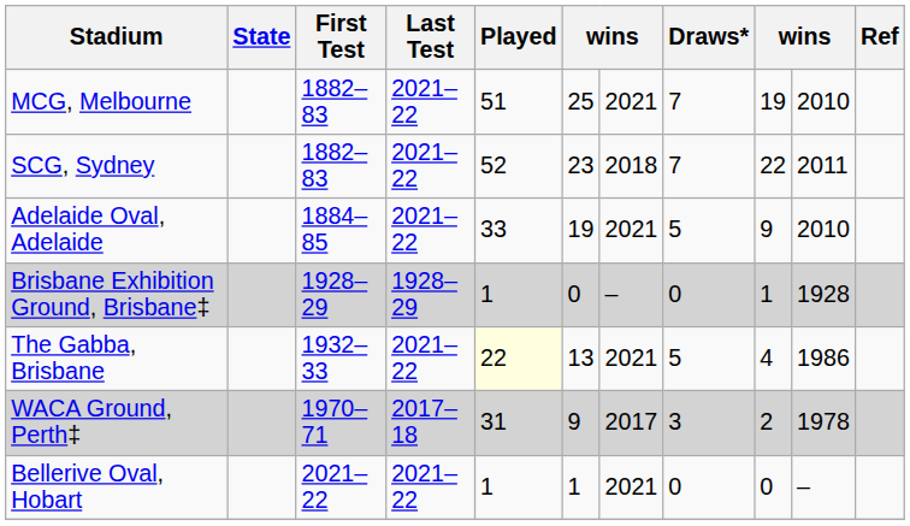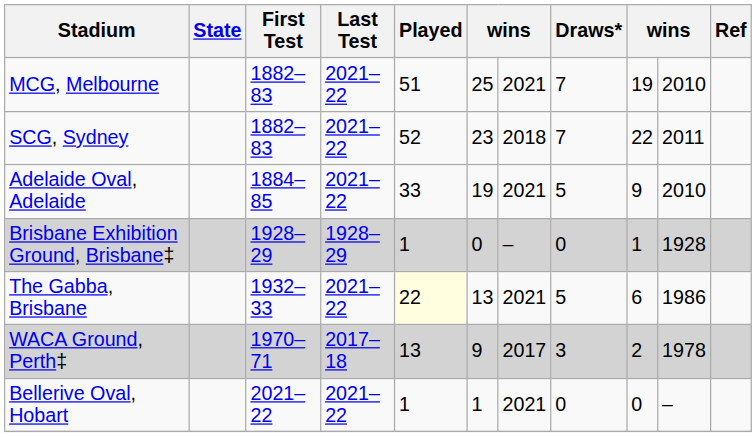The Gabba, Brisbane | column 9: 4 -> 6
WACA Ground, Perth‡ | Played: 31 -> 13
